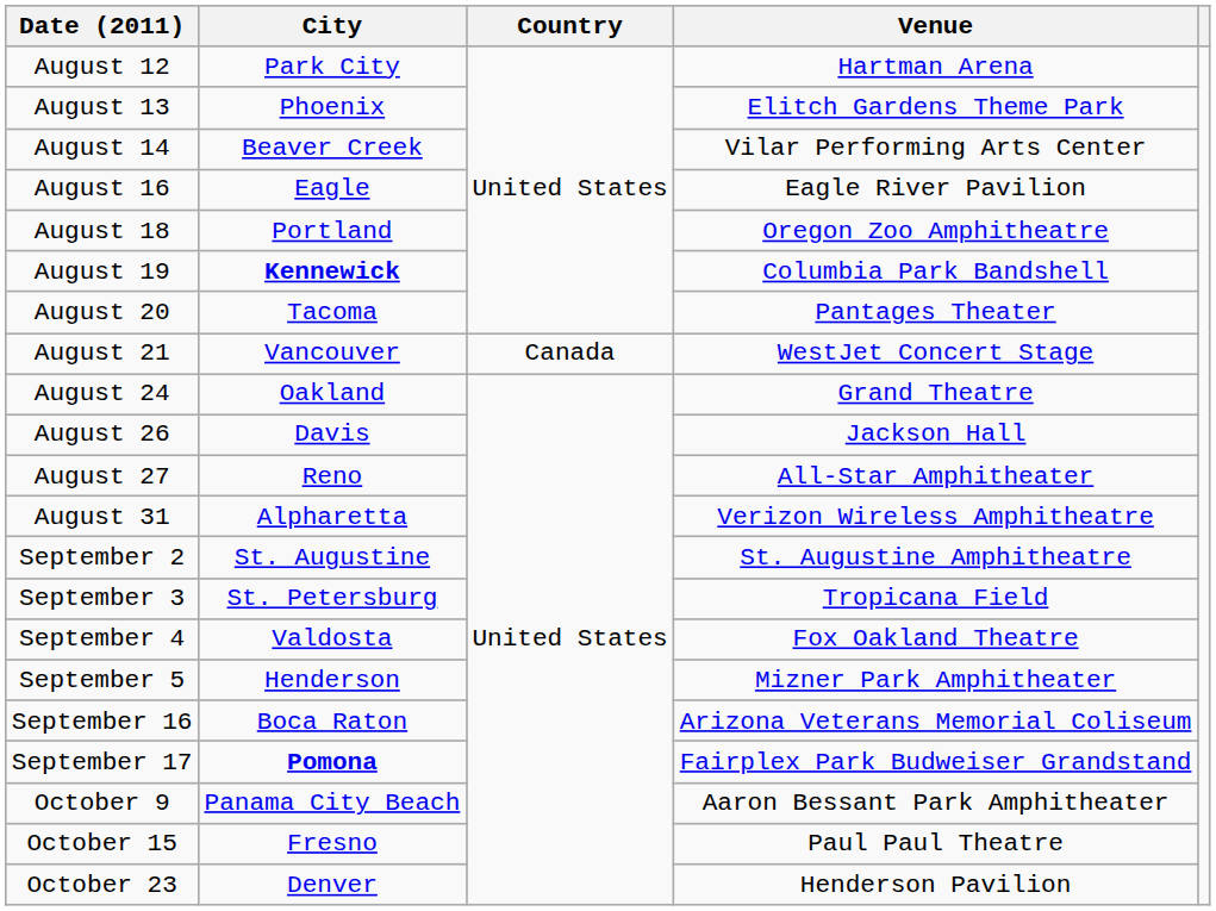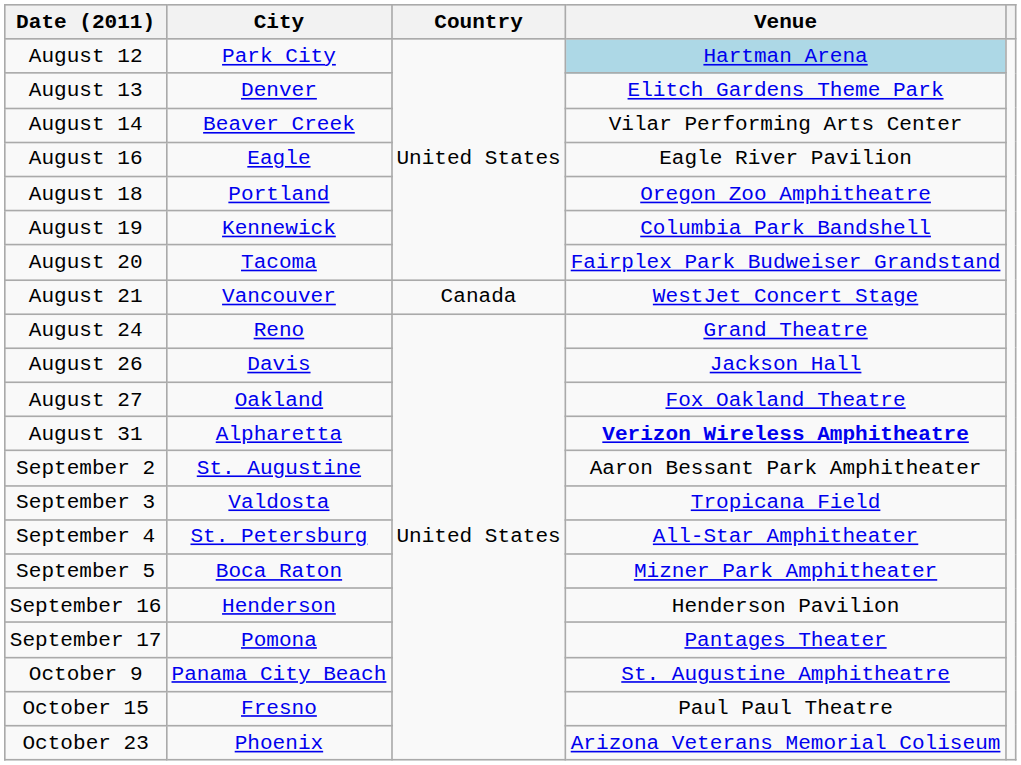August 12 | Venue: no background -> lightblue background
August 13 | City: Phoenix -> Denver
August 19 | City: bold -> normal
August 20 | Venue: Pantages Theater -> Fairplex Park Budweiser Grandstand
August 24 | City: Oakland -> Reno
August 27 | City: Reno -> Oakland
August 27 | Venue: All-Star Amphitheater -> Fox Oakland Theatre
August 31 | Venue: normal -> bold
September 2 | Venue: St. Augustine Amphitheatre -> Aaron Bessant Park Amphitheater
September 3 | City: St. Petersburg -> Valdosta
September 4 | City: Valdosta -> St. Petersburg
September 4 | Venue: Fox Oakland Theatre -> All-Star Amphitheater
September 5 | City: Henderson -> Boca Raton
September 16 | City: Boca Raton -> Henderson
September 16 | Venue: Arizona Veterans Memorial Coliseum -> Henderson Pavilion
September 17 | City: bold -> normal
September 17 | Venue: Fairplex Park Budweiser Grandstand -> Pantages Theater
October 9 | Venue: Aaron Bessant Park Amphitheater -> St. Augustine Amphitheatre
October 23 | City: Denver -> Phoenix
October 23 | Venue: Henderson Pavilion -> Arizona Veterans Memorial Coliseum
